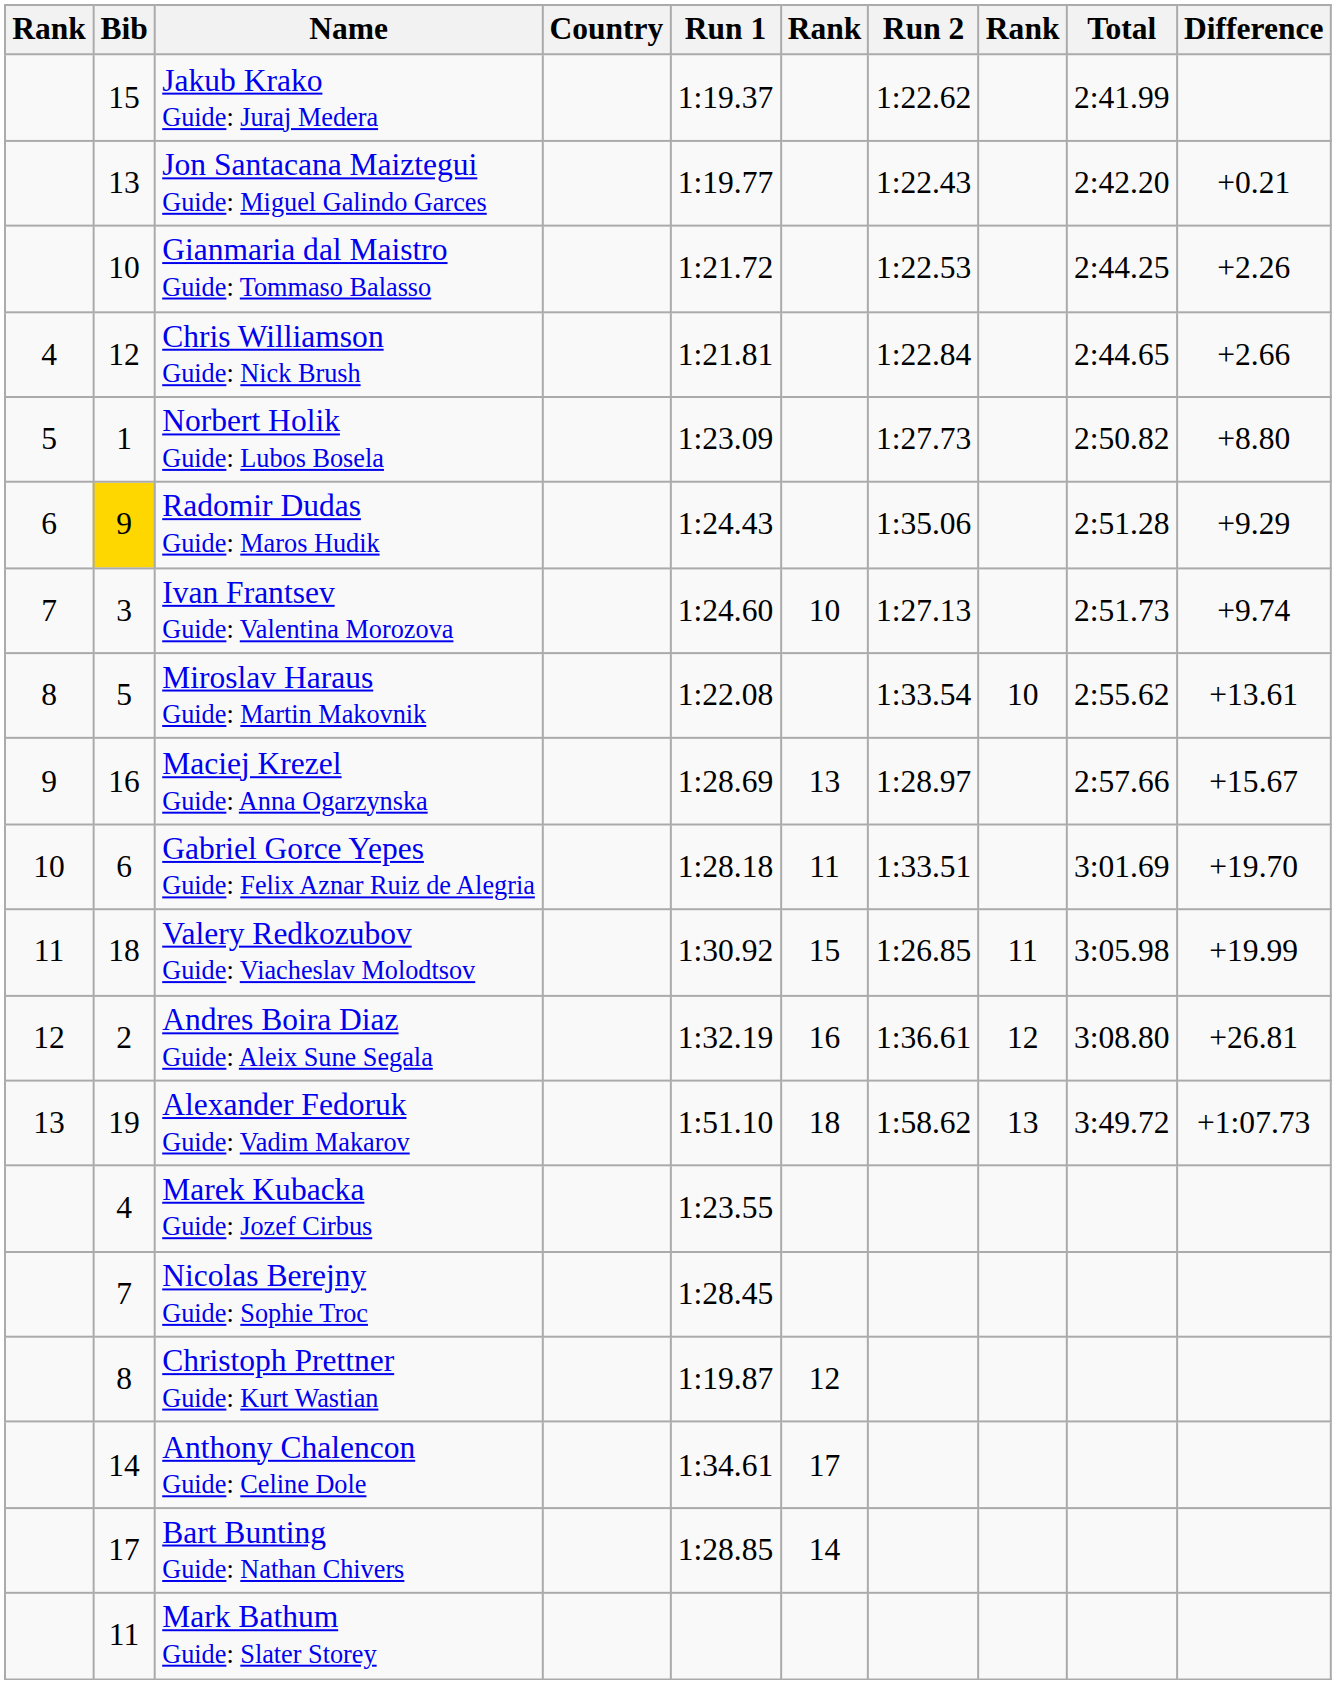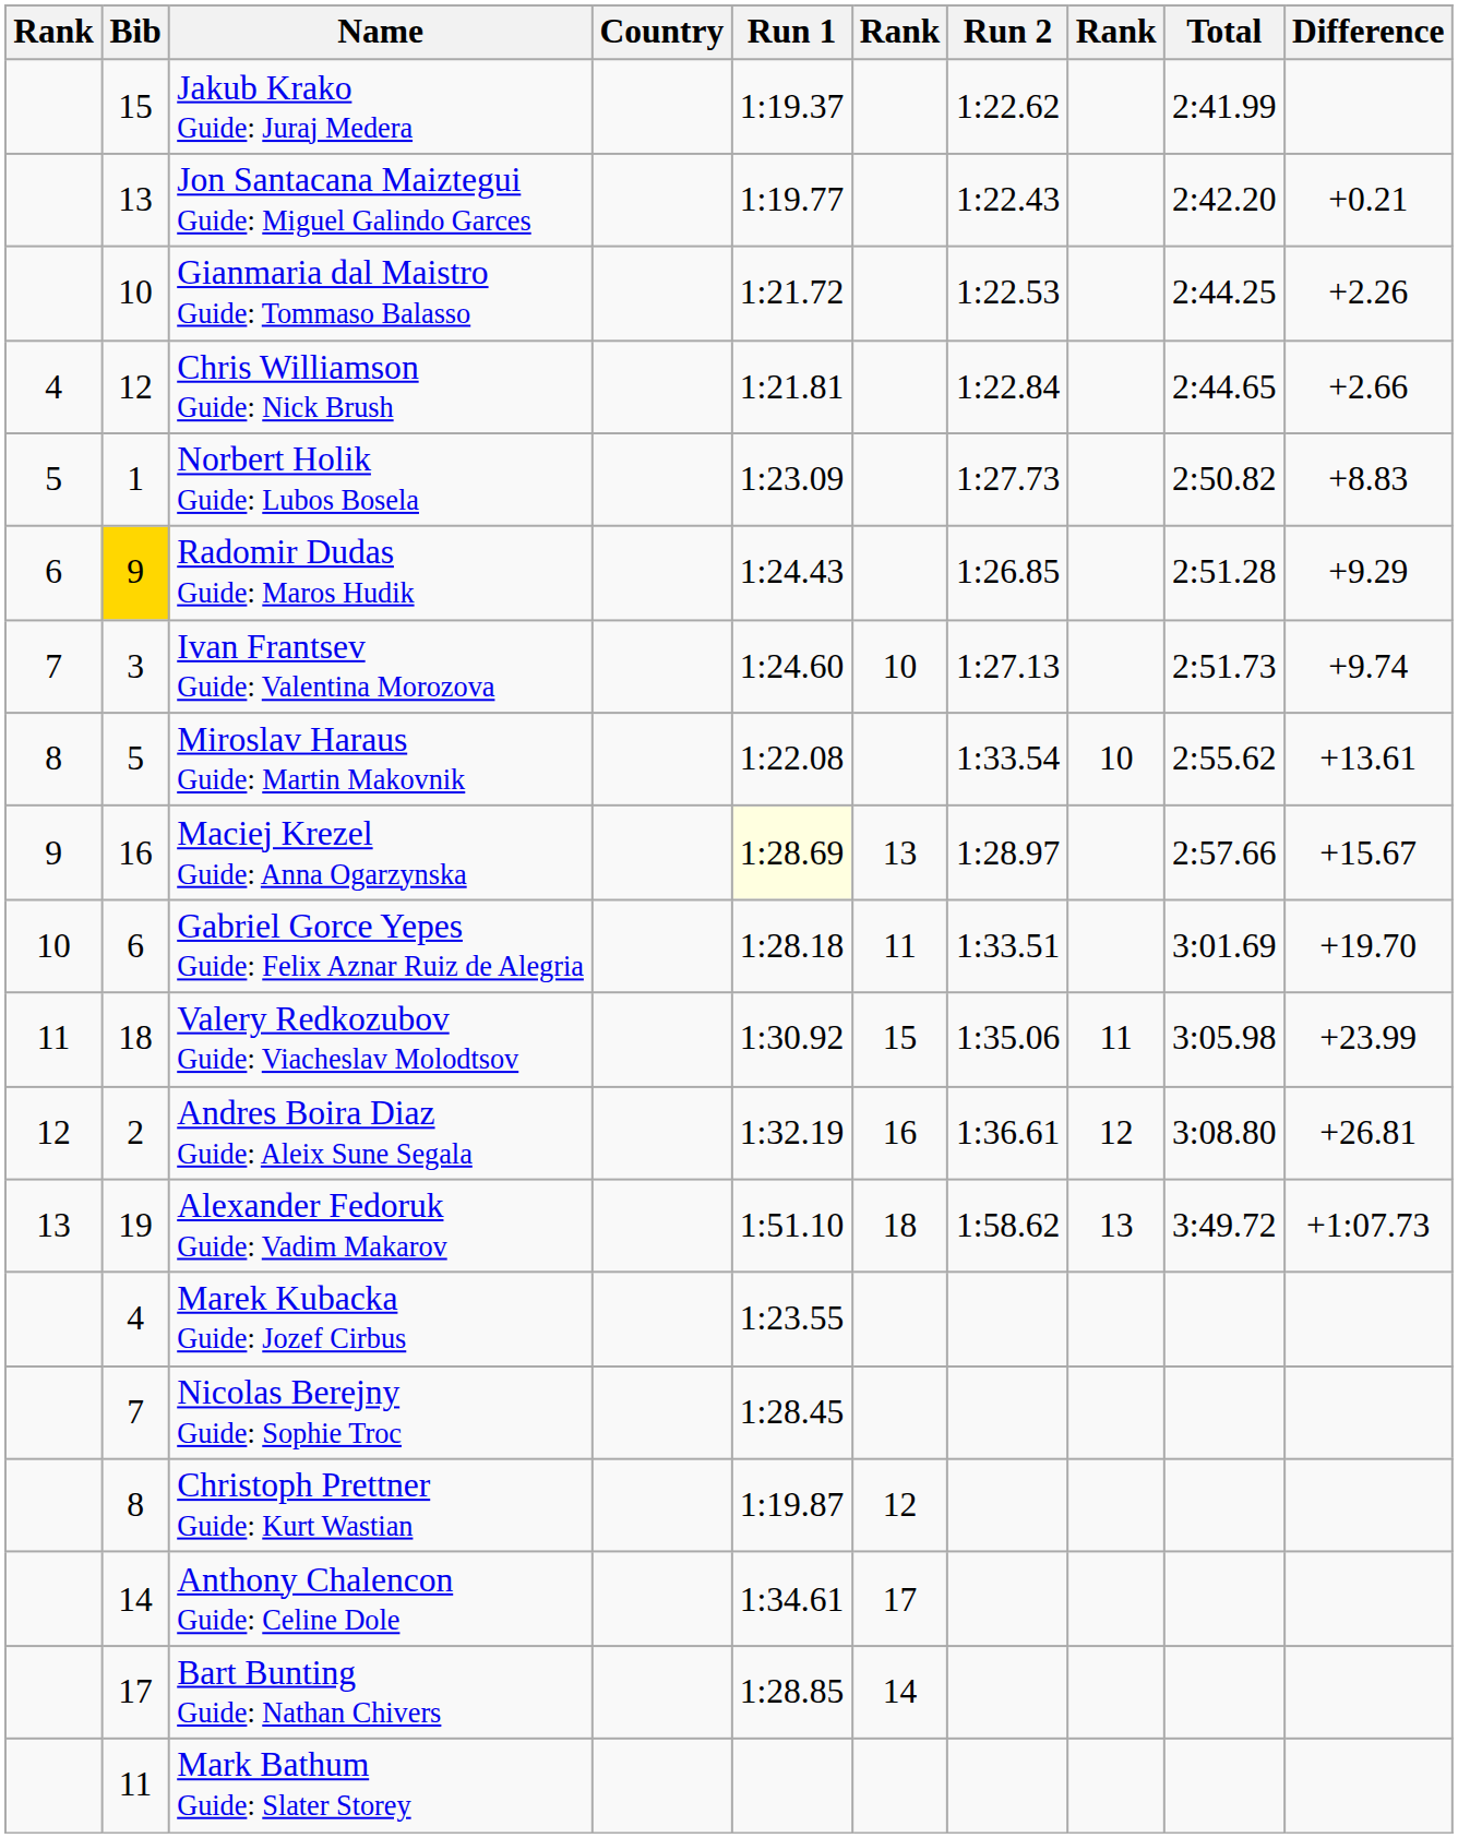Norbert Holik Guide: Lubos Bosela | Difference: +8.80 -> +8.83
Radomir Dudas Guide: Maros Hudik | Run 2: 1:35.06 -> 1:26.85
Maciej Krezel Guide: Anna Ogarzynska | Run 1: no background -> lightyellow background
Valery Redkozubov Guide: Viacheslav Molodtsov | Run 2: 1:26.85 -> 1:35.06
Valery Redkozubov Guide: Viacheslav Molodtsov | Difference: +19.99 -> +23.99
